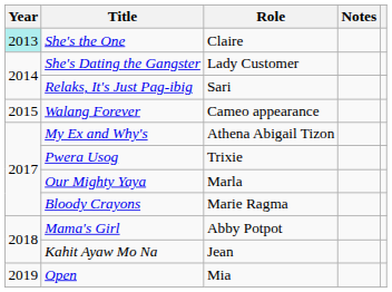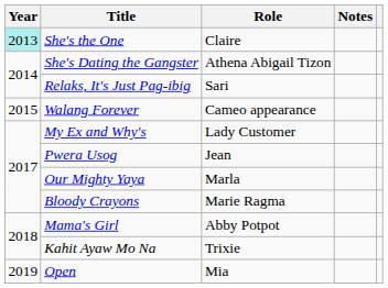She's Dating the Gangster | Role: Lady Customer -> Athena Abigail Tizon
My Ex and Why's | Role: Athena Abigail Tizon -> Lady Customer
Pwera Usog | Role: Trixie -> Jean
Kahit Ayaw Mo Na | Role: Jean -> Trixie
